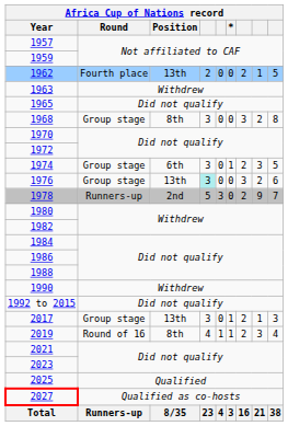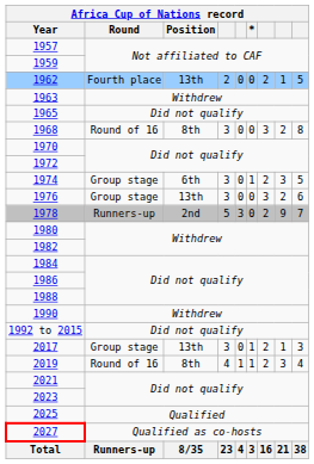1968 | Round: Group stage -> Round of 16
1976 | column 4: paleturquoise background -> no background
